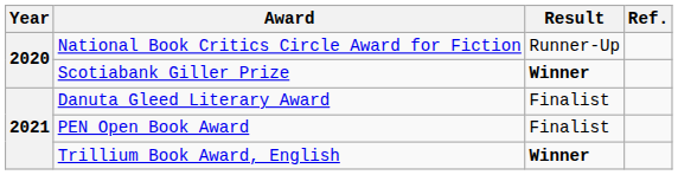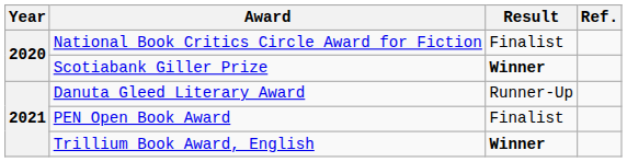National Book Critics Circle Award for Fiction | Result: Runner-Up -> Finalist
Danuta Gleed Literary Award | Result: Finalist -> Runner-Up
